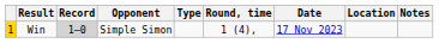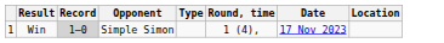- column: Notes
Win | column 1: gold background -> no background
